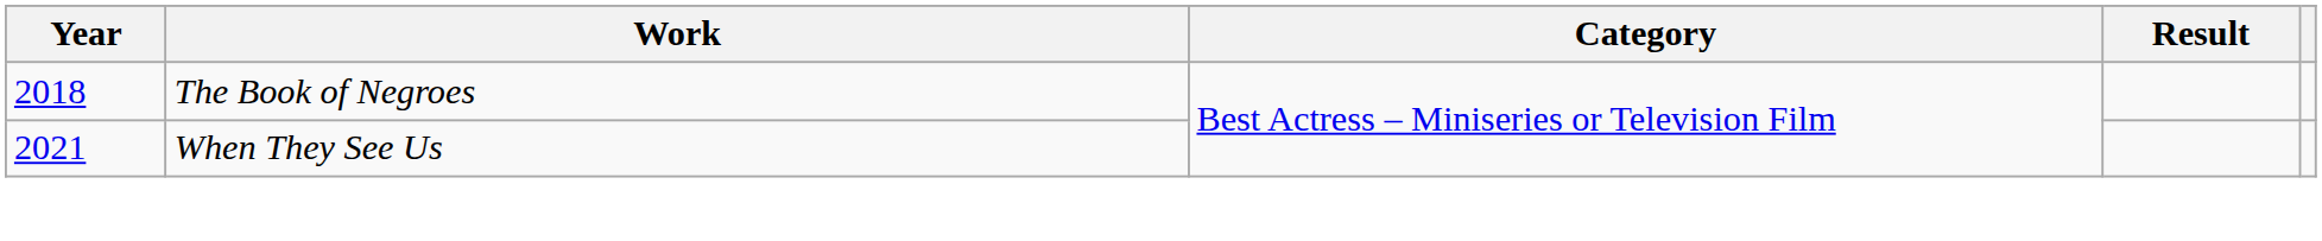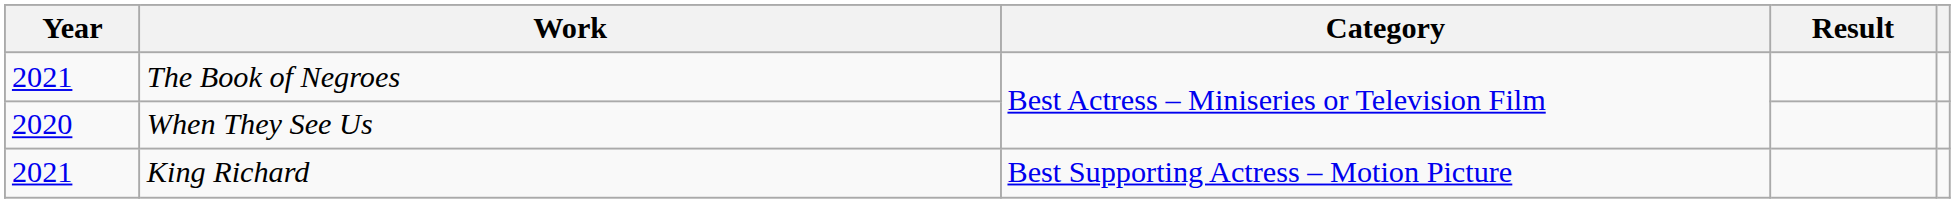The Book of Negroes | Year: 2018 -> 2021
When They See Us | Year: 2021 -> 2020
+ row: 2021 | King Richard | Best Supporting Actress – Motion Picture
